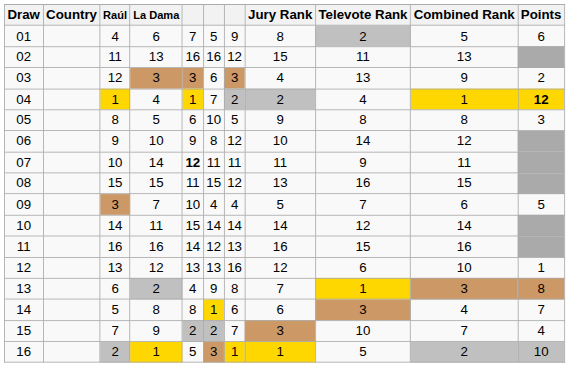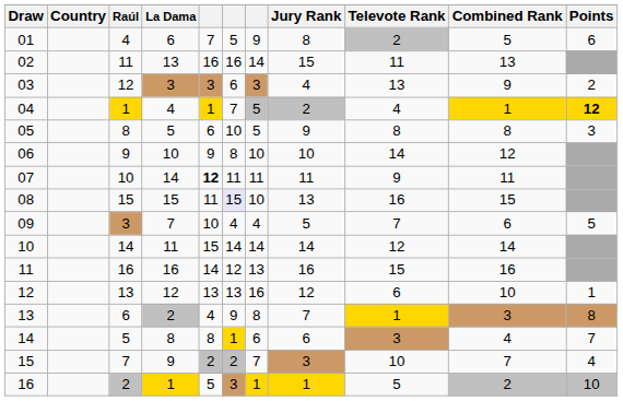02 | column 7: 12 -> 14
04 | column 7: 2 -> 5
06 | column 7: 12 -> 10
08 | column 6: no background -> lavender background
08 | column 7: 12 -> 10
